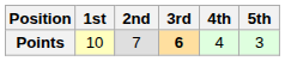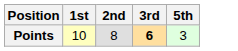- column: 4th | 4
Points | 2nd: 7 -> 8
